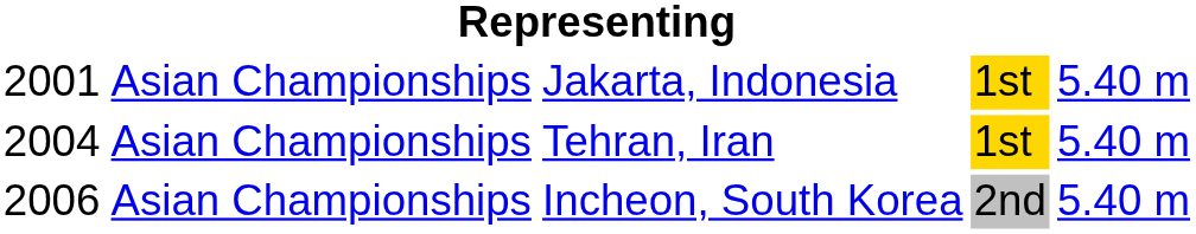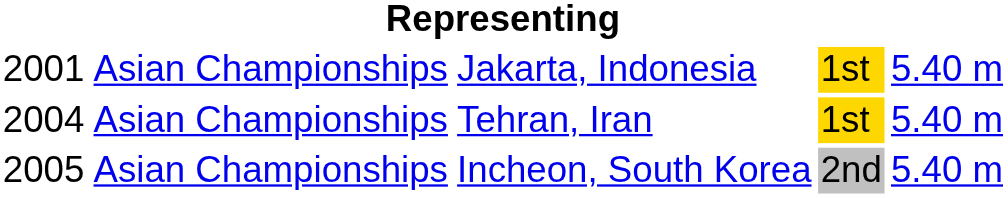Incheon, South Korea | column 1: 2006 -> 2005
